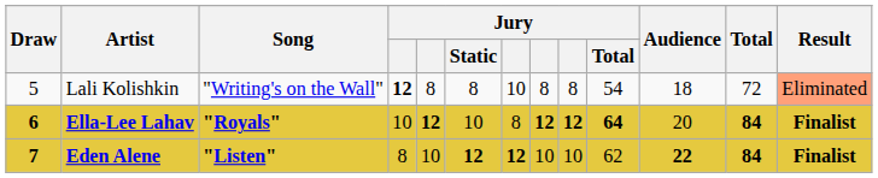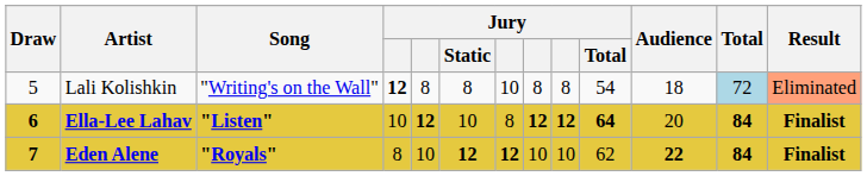Lali Kolishkin | Total: no background -> lightblue background
Ella-Lee Lahav | Song: "Royals" -> "Listen"
Eden Alene | Song: "Listen" -> "Royals"
